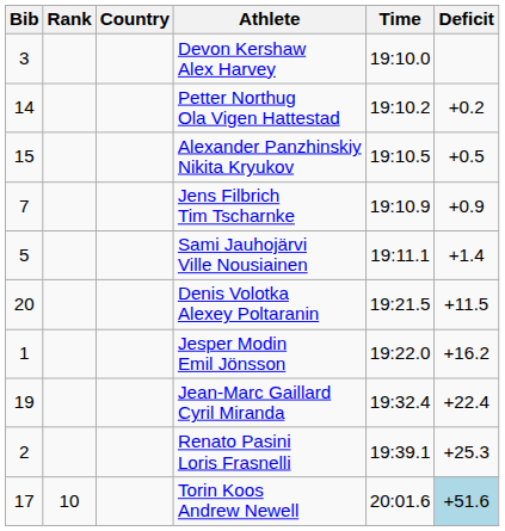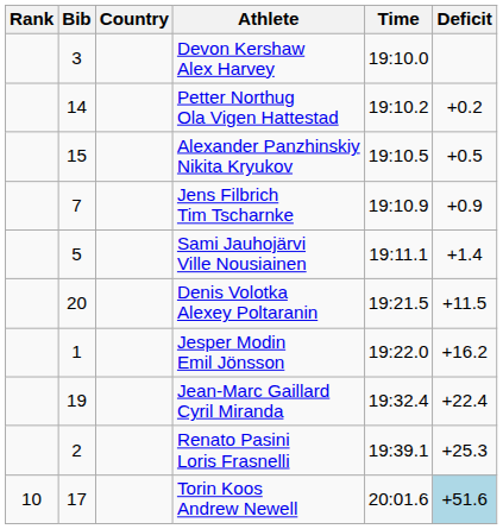columns swapped: Rank <-> Bib
